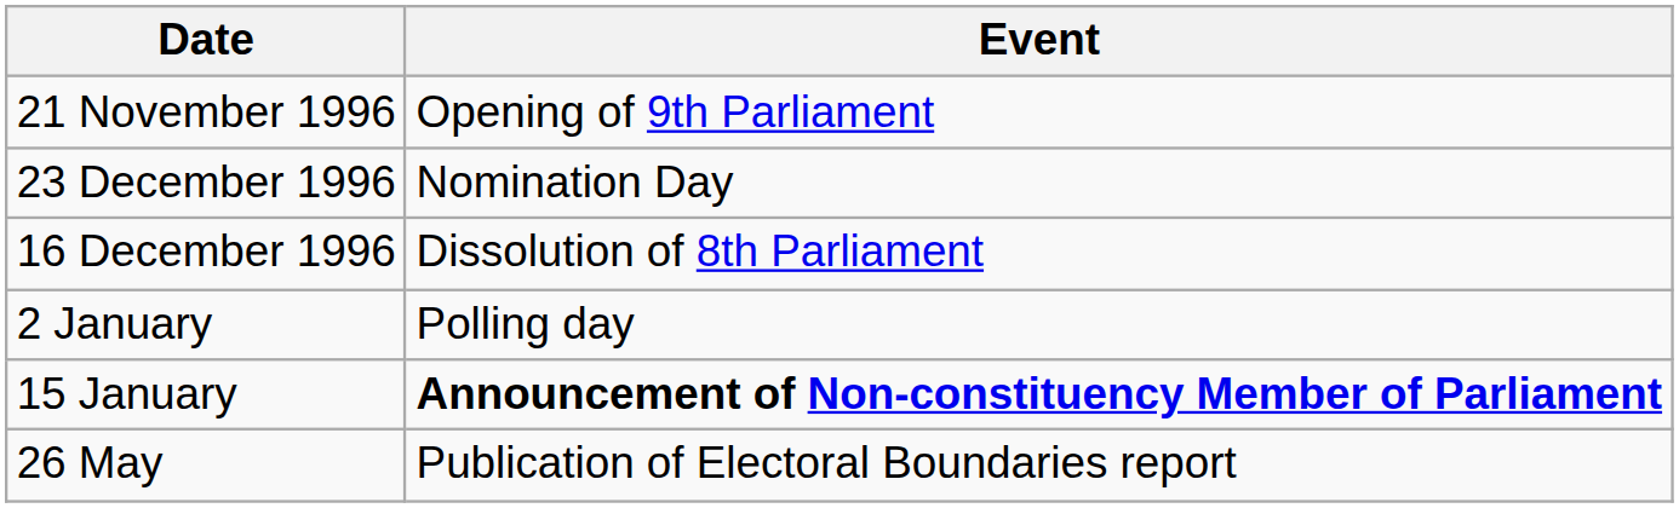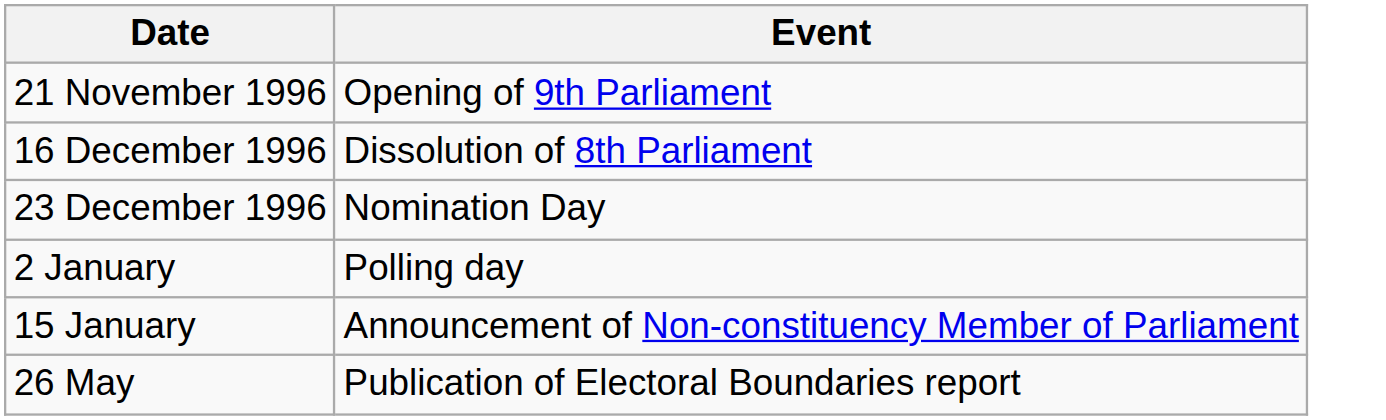rows swapped: 16 December 1996 <-> 23 December 1996
15 January | Event: bold -> normal
